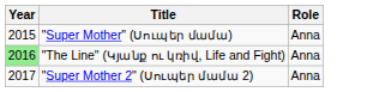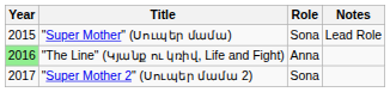+ column: Notes | Lead Role
"Super Mother" (Սուպեր մամա) | Role: Anna -> Sona
"Super Mother 2" (Սուպեր մամա 2) | Role: Anna -> Sona
